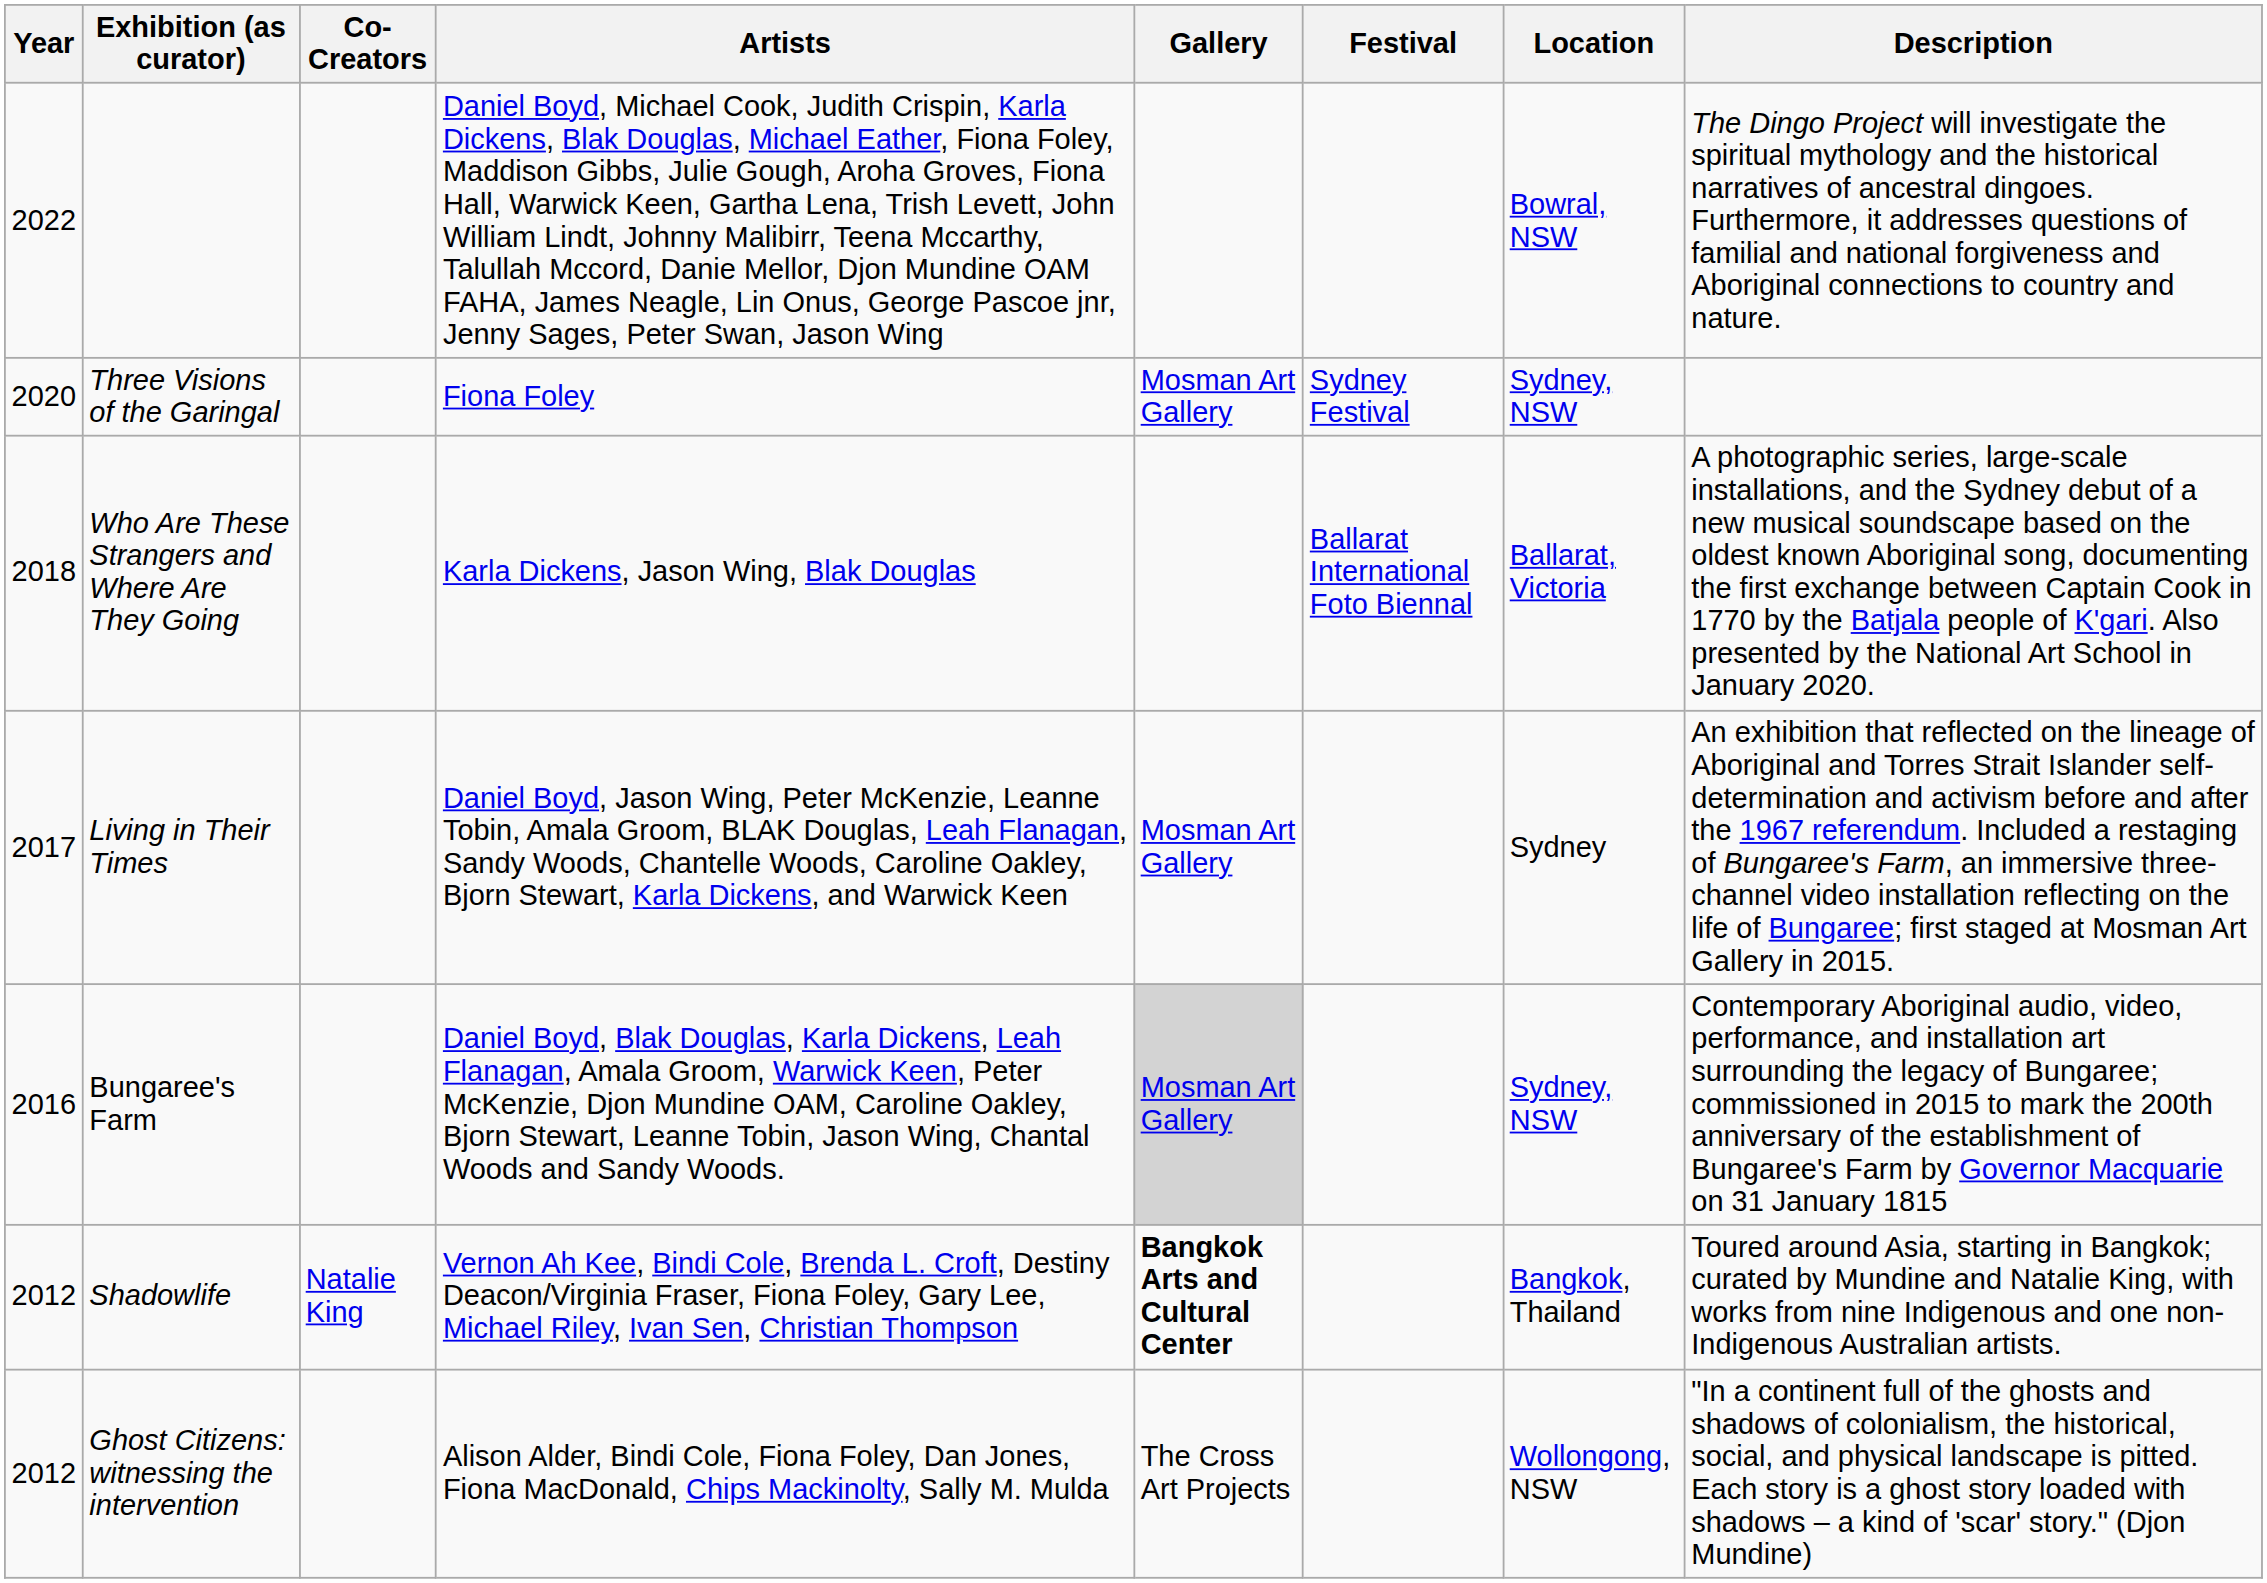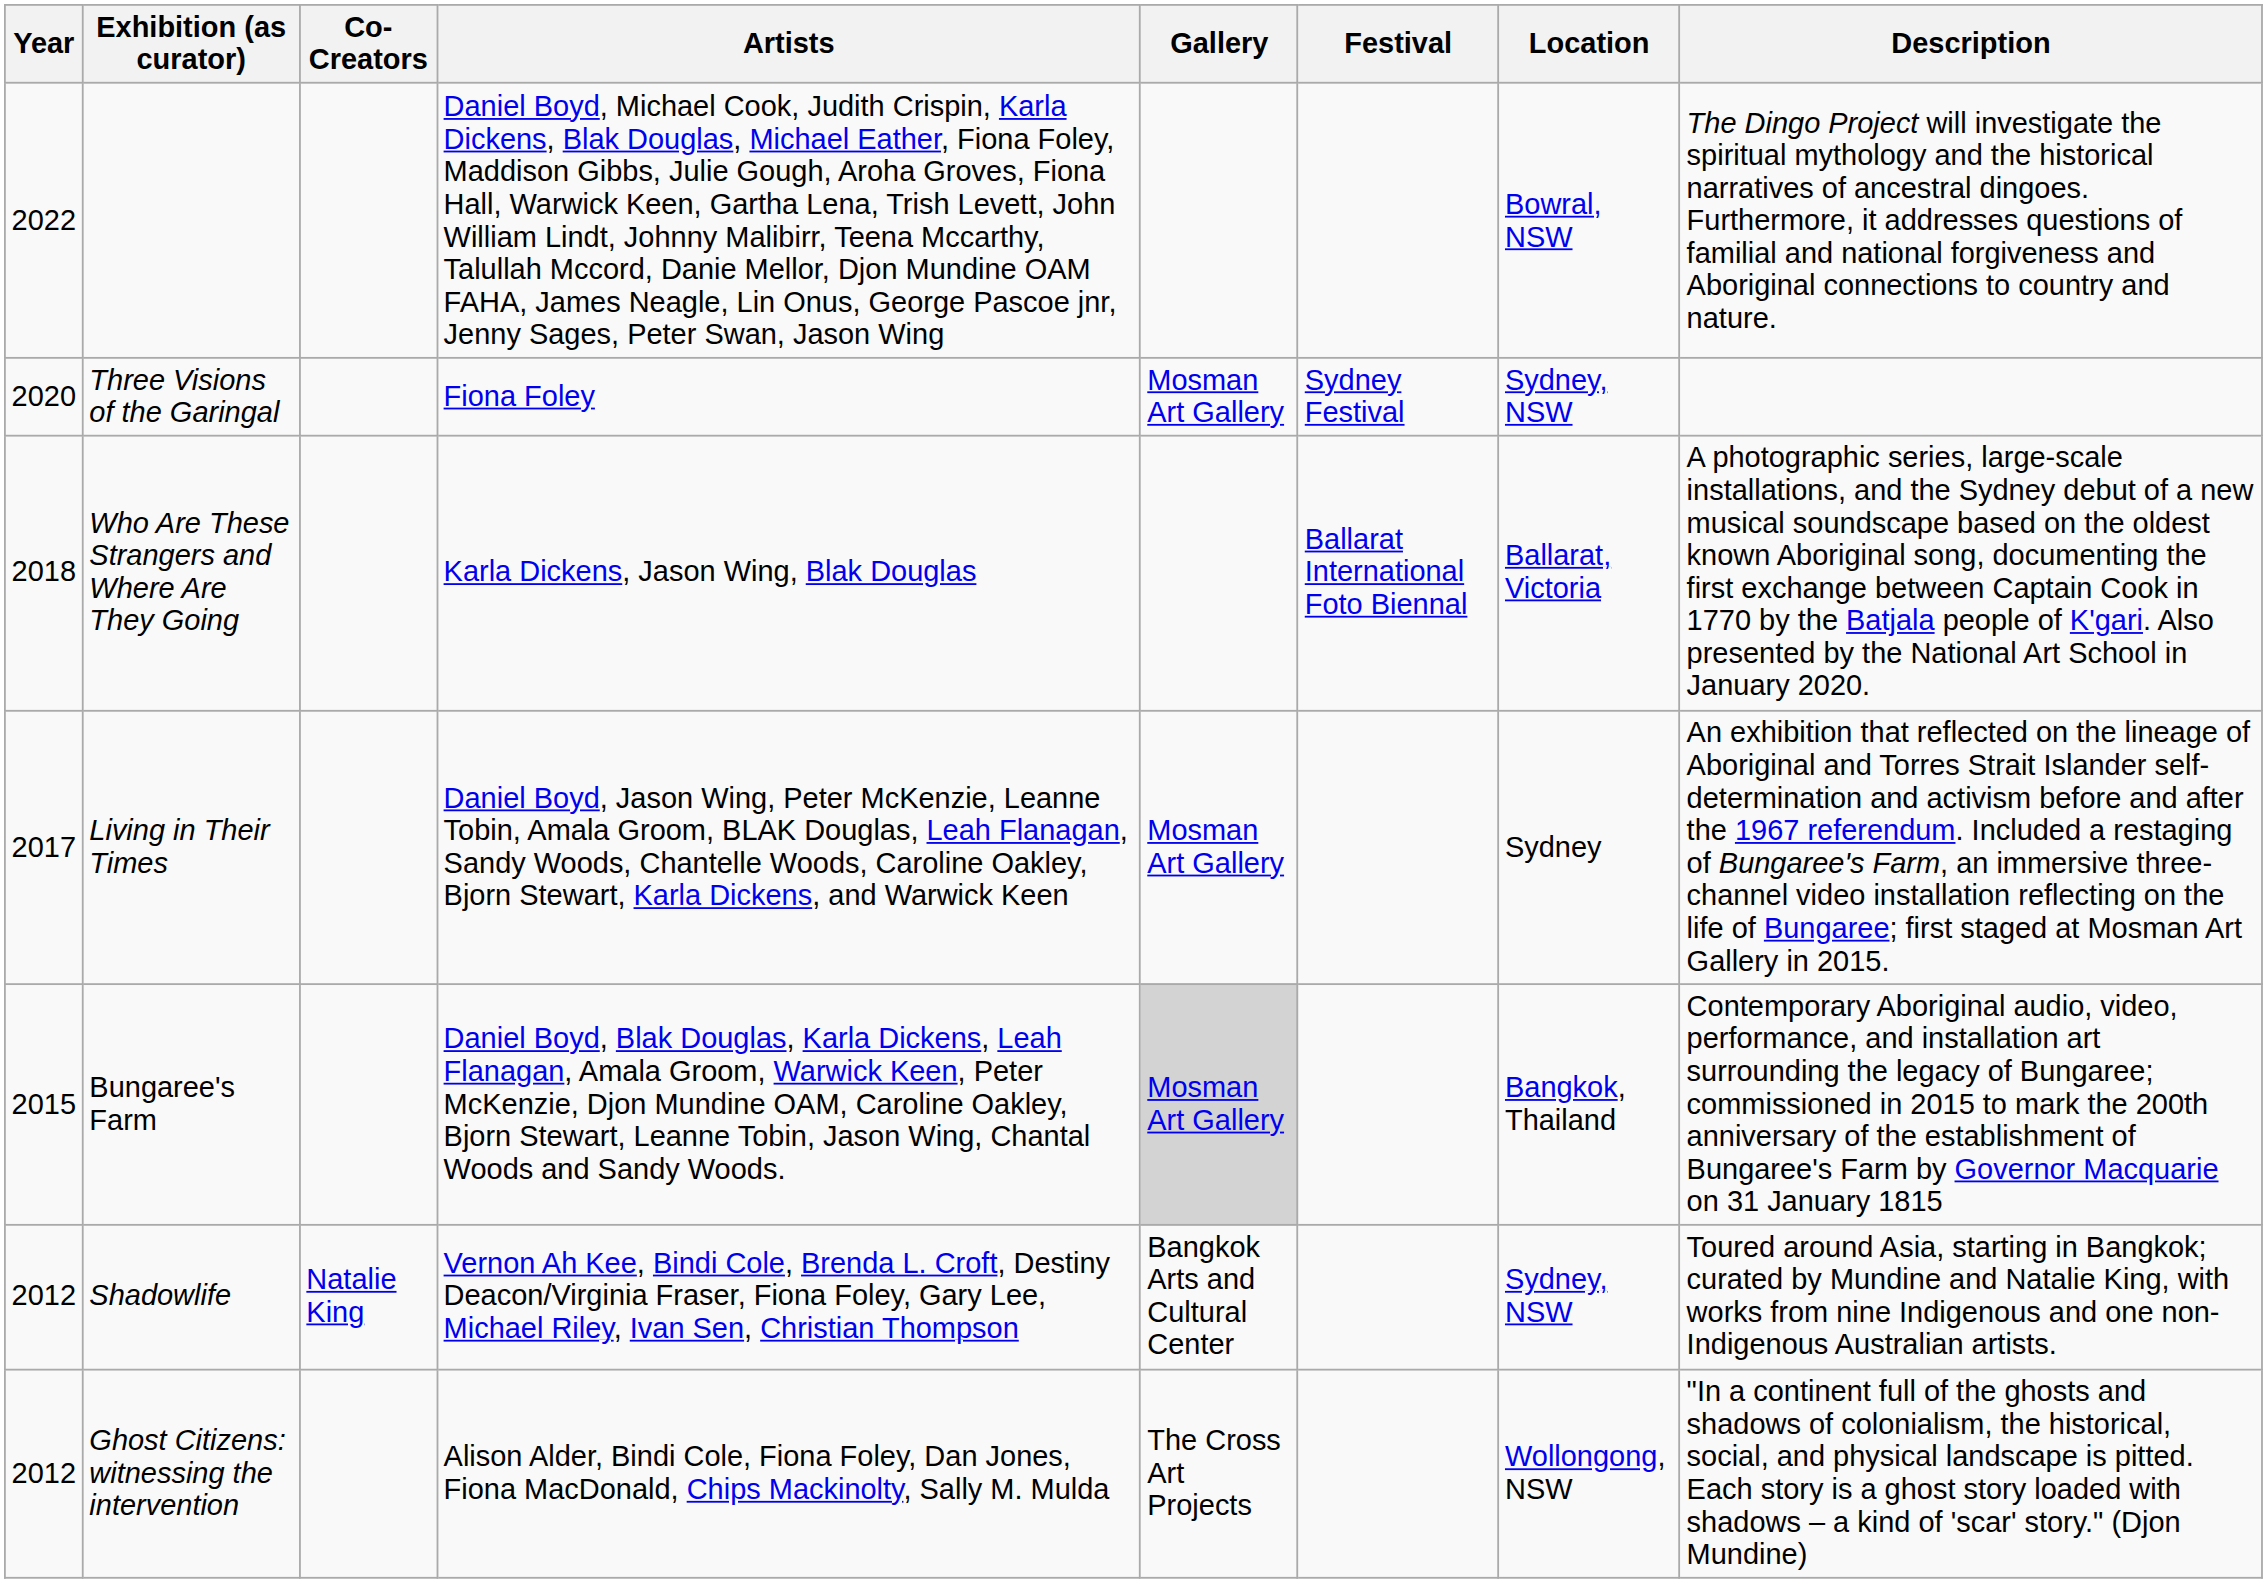Bungaree's Farm | Year: 2016 -> 2015
Bungaree's Farm | Location: Sydney, NSW -> Bangkok, Thailand
Shadowlife | Gallery: bold -> normal
Shadowlife | Location: Bangkok, Thailand -> Sydney, NSW
